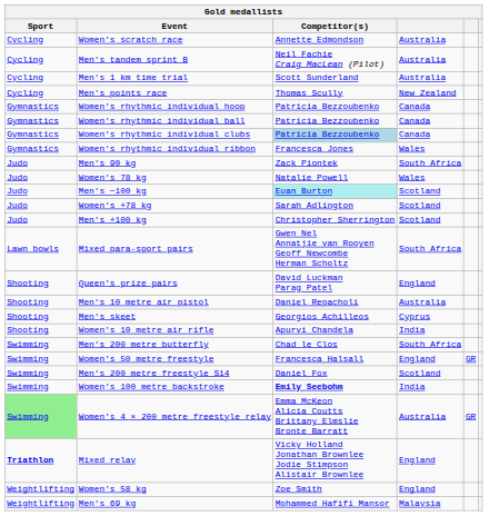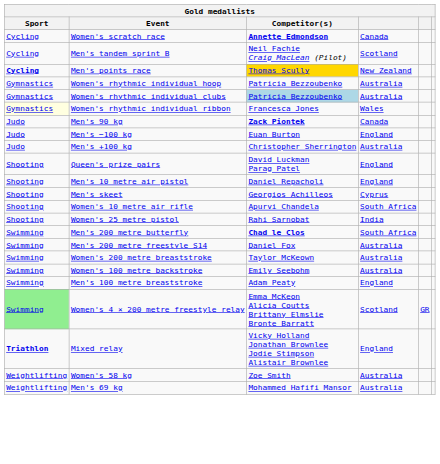Women's scratch race | Competitor(s): normal -> bold
Women's scratch race | column 4: Australia -> Canada
Men's tandem sprint B | column 4: Australia -> Scotland
- row: Cycling | Men's 1 km time trial | Scott Sunderland | Australia
Men's points race | Sport: normal -> bold
Men's points race | Competitor(s): no background -> gold background
Women's rhythmic individual hoop | column 4: Canada -> Australia
- row: Gymnastics | Women's rhythmic individual ball | Patricia Bezzoubenko | Canada
Women's rhythmic individual clubs | column 4: Canada -> Australia
Women's rhythmic individual ribbon | Sport: no background -> lightyellow background
Men's 90 kg | Competitor(s): normal -> bold
Men's 90 kg | column 4: South Africa -> Canada
- row: Judo | Women's 78 kg | Natalie Powell | Wales
Men's −100 kg | Competitor(s): paleturquoise background -> no background
Men's −100 kg | column 4: Scotland -> England
- row: Judo | Women's +78 kg | Sarah Adlington | Scotland
Men's +100 kg | column 4: Scotland -> Australia
- row: Lawn bowls | Mixed para-sport pairs | Gwen Nel Annatjie van Rooyen Geoff Newcombe Herman Scholtz | South Africa
Men's 10 metre air pistol | column 4: Australia -> England
Women's 10 metre air rifle | column 4: India -> South Africa
+ row: Shooting | Women's 25 metre pistol | Rahi Sarnobat | India
Men's 200 metre butterfly | Competitor(s): normal -> bold
- row: Swimming | Women's 50 metre freestyle | Francesca Halsall | England | GR
Men's 200 metre freestyle S14 | column 4: Scotland -> Australia
+ row: Swimming | Women's 200 metre breaststroke | Taylor McKeown | Australia
Women's 100 metre backstroke | Competitor(s): bold -> normal
Women's 100 metre backstroke | column 4: India -> Australia
+ row: Swimming | Men's 100 metre breaststroke | Adam Peaty | England
Women's 4 × 200 metre freestyle relay | column 4: Australia -> Scotland
Women's 58 kg | column 4: England -> Australia
Men's 69 kg | column 4: Malaysia -> Australia
